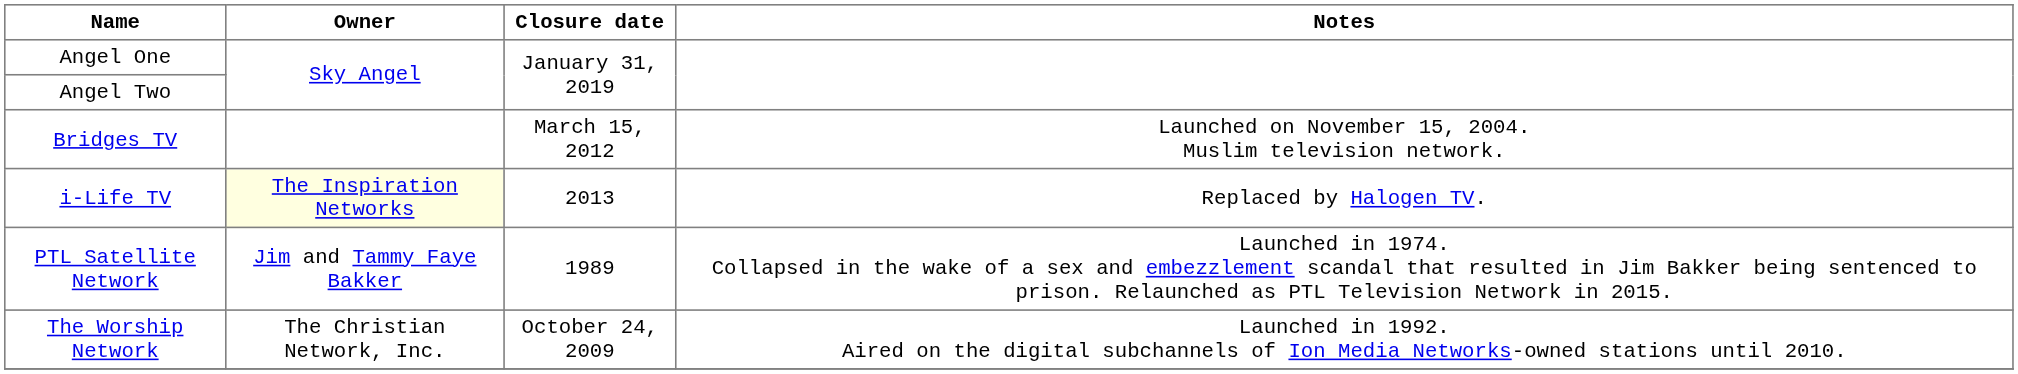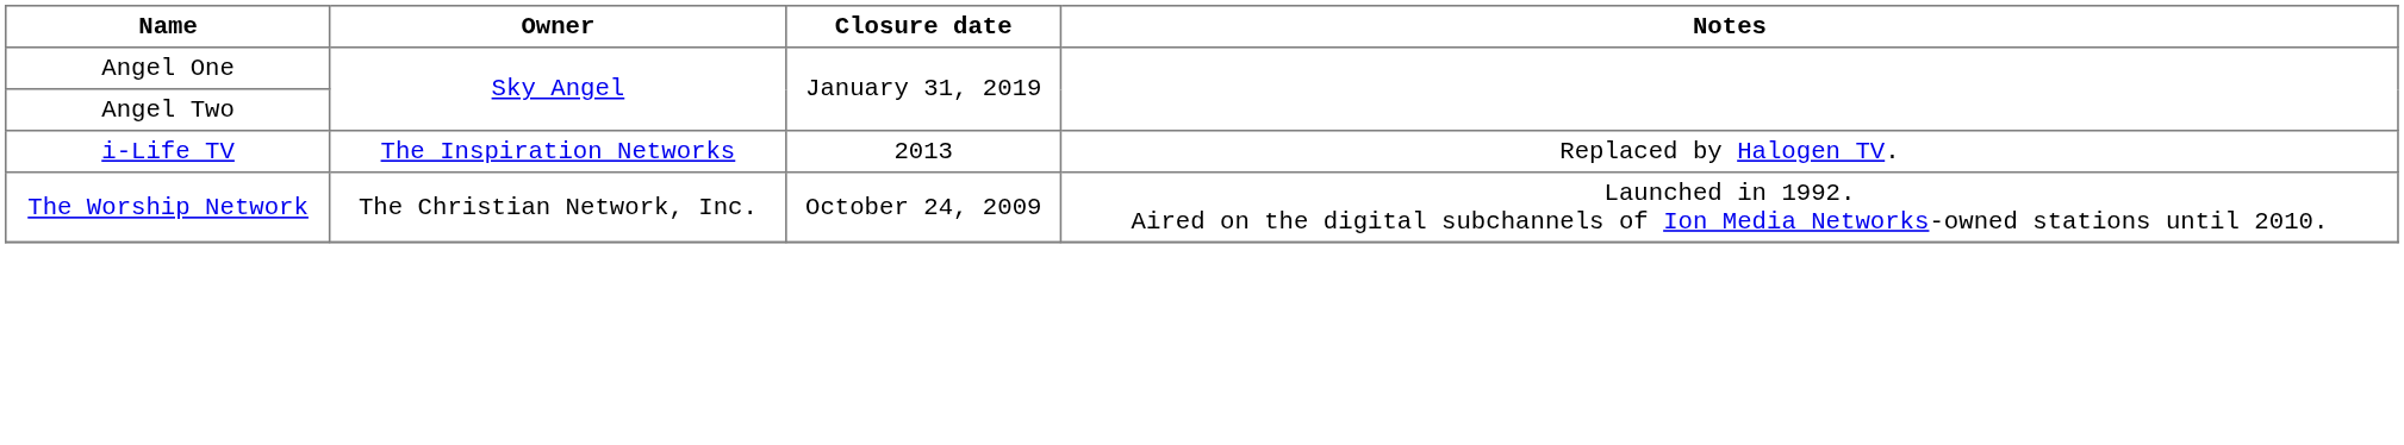- row: Bridges TV | March 15, 2012 | Launched on November 15, 2004. Muslim television network.
i-Life TV | Owner: lightyellow background -> no background
- row: PTL Satellite Network | Jim and Tammy Faye Bakker | 1989 | Launched in 1974. Collapsed in the wake of a sex and embezzlement scandal that resulted in Jim Bakker being sentenced to prison. Relaunched as PTL Television Network in 2015.
